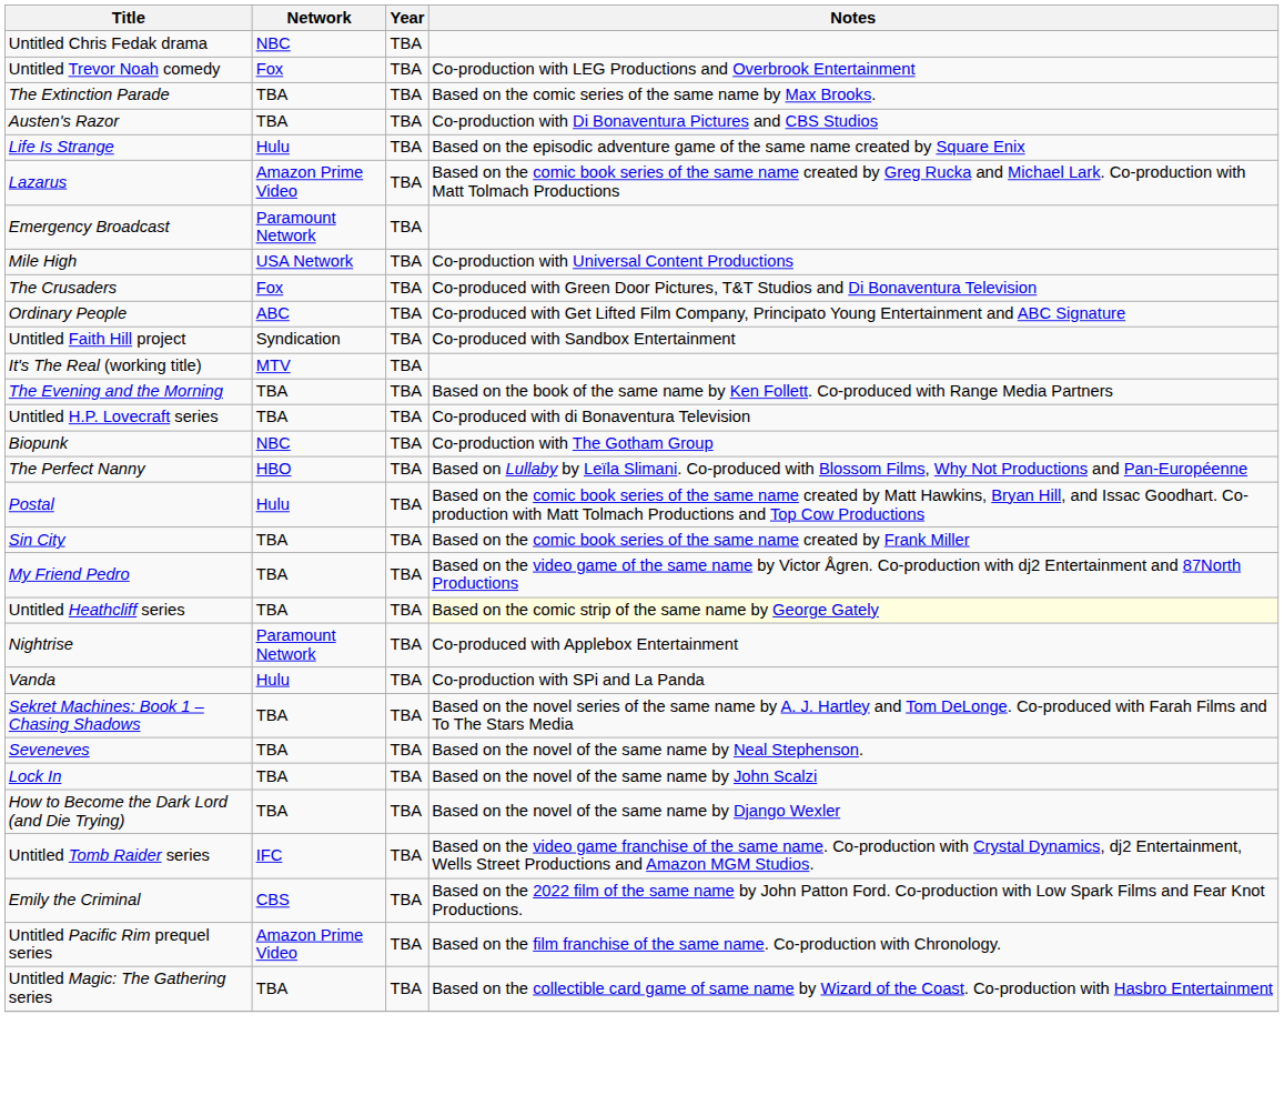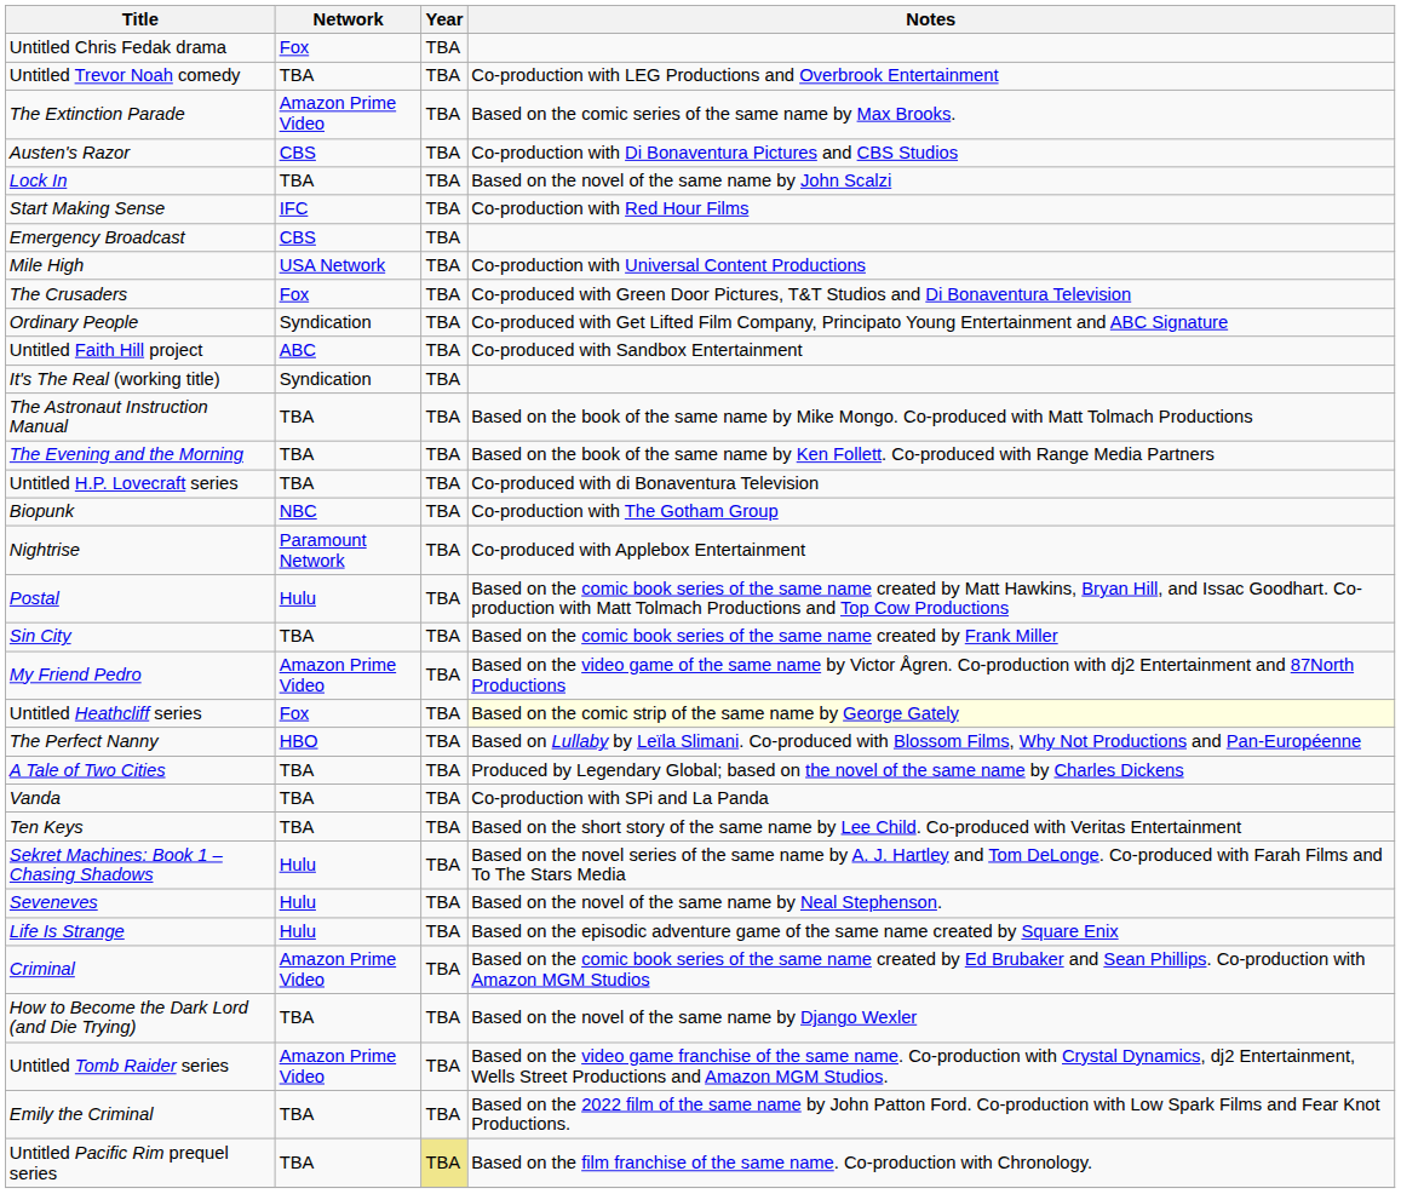Untitled Chris Fedak drama | Network: NBC -> Fox
Untitled Trevor Noah comedy | Network: Fox -> TBA
The Extinction Parade | Network: TBA -> Amazon Prime Video
Austen's Razor | Network: TBA -> CBS
rows swapped: Lock In <-> Life Is Strange
- row: Lazarus | Amazon Prime Video | TBA | Based on the comic book series of the same name created by Greg Rucka and Michael Lark. Co-production with Matt Tolmach Productions
+ row: Start Making Sense | IFC | TBA | Co-production with Red Hour Films
Emergency Broadcast | Network: Paramount Network -> CBS
Ordinary People | Network: ABC -> Syndication
Untitled Faith Hill project | Network: Syndication -> ABC
It's The Real (working title) | Network: MTV -> Syndication
+ row: The Astronaut Instruction Manual | TBA | TBA | Based on the book of the same name by Mike Mongo. Co-produced with Matt Tolmach Productions
rows swapped: Nightrise <-> The Perfect Nanny
My Friend Pedro | Network: TBA -> Amazon Prime Video
Untitled Heathcliff series | Network: TBA -> Fox
+ row: A Tale of Two Cities | TBA | TBA | Produced by Legendary Global; based on the novel of the same name by Charles Dickens
Vanda | Network: Hulu -> TBA
+ row: Ten Keys | TBA | TBA | Based on the short story of the same name by Lee Child. Co-produced with Veritas Entertainment
Sekret Machines: Book 1 – Chasing Shadows | Network: TBA -> Hulu
Seveneves | Network: TBA -> Hulu
+ row: Criminal | Amazon Prime Video | TBA | Based on the comic book series of the same name created by Ed Brubaker and Sean Phillips. Co-production with Amazon MGM Studios
Untitled Tomb Raider series | Network: IFC -> Amazon Prime Video
Emily the Criminal | Network: CBS -> TBA
Untitled Pacific Rim prequel series | Network: Amazon Prime Video -> TBA
Untitled Pacific Rim prequel series | Year: no background -> khaki background
- row: Untitled Magic: The Gathering series | TBA | TBA | Based on the collectible card game of same name by Wizard of the Coast. Co-production with Hasbro Entertainment
